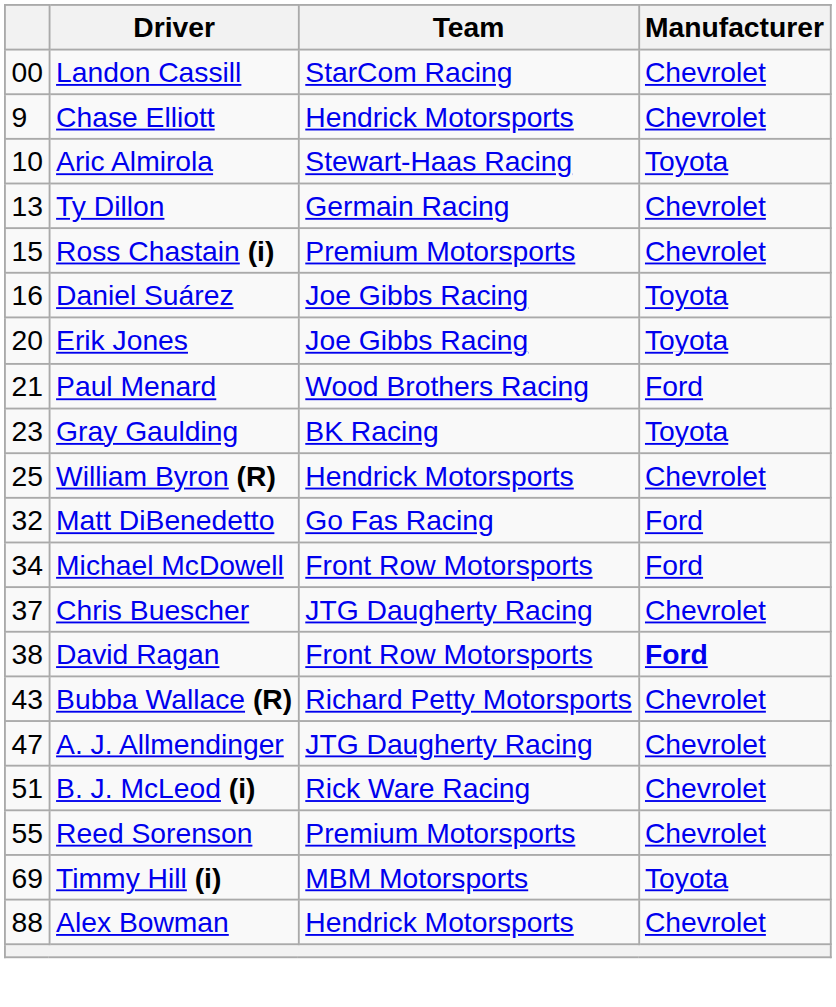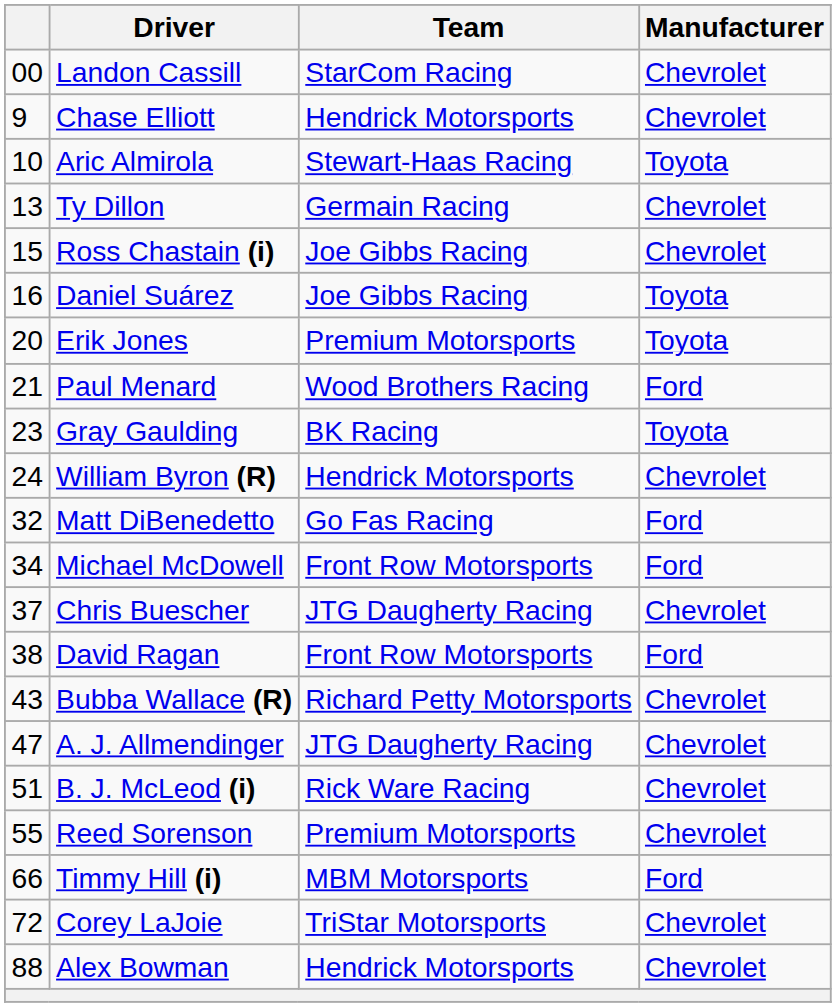Ross Chastain (i) | Team: Premium Motorsports -> Joe Gibbs Racing
Erik Jones | Team: Joe Gibbs Racing -> Premium Motorsports
William Byron (R) | column 1: 25 -> 24
David Ragan | Manufacturer: bold -> normal
Timmy Hill (i) | column 1: 69 -> 66
Timmy Hill (i) | Manufacturer: Toyota -> Ford
+ row: 72 | Corey LaJoie | TriStar Motorsports | Chevrolet
